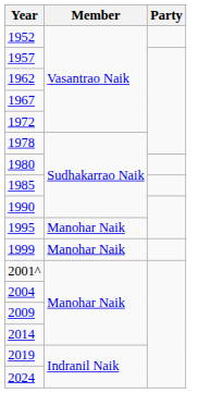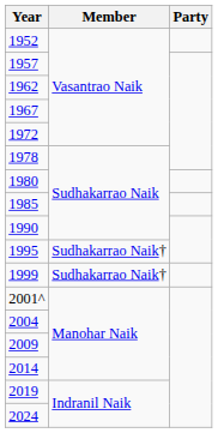1995 | Member: Manohar Naik -> Sudhakarrao Naik†
1999 | Member: Manohar Naik -> Sudhakarrao Naik†
